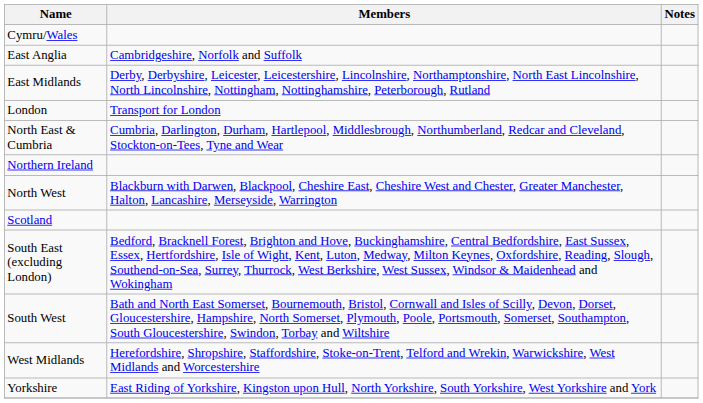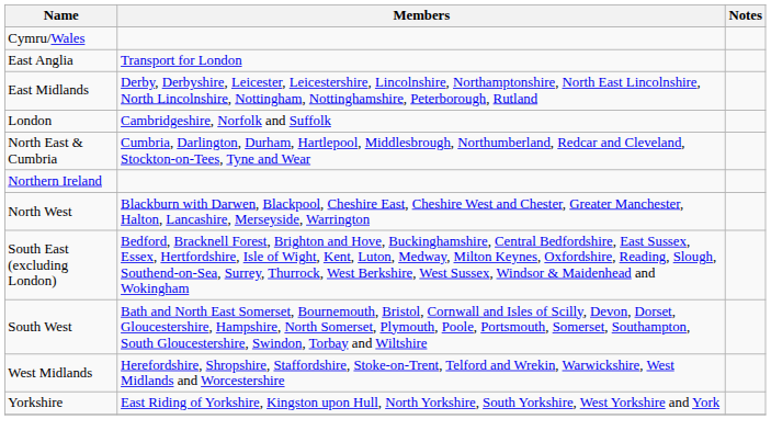East Anglia | Members: Cambridgeshire, Norfolk and Suffolk -> Transport for London
London | Members: Transport for London -> Cambridgeshire, Norfolk and Suffolk
- row: Scotland
